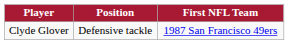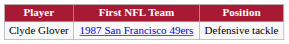columns swapped: Position <-> First NFL Team
